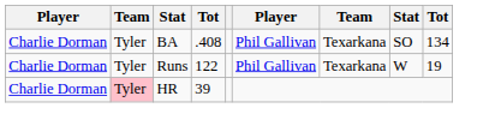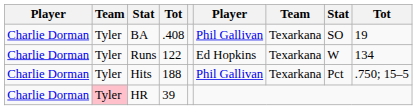BA | column 9: 134 -> 19
Runs | column 6: Phil Gallivan -> Ed Hopkins
Runs | column 9: 19 -> 134
+ row: Charlie Dorman | Tyler | Hits | 188 | Phil Gallivan | Texarkana | Pct | .750; 15–5
